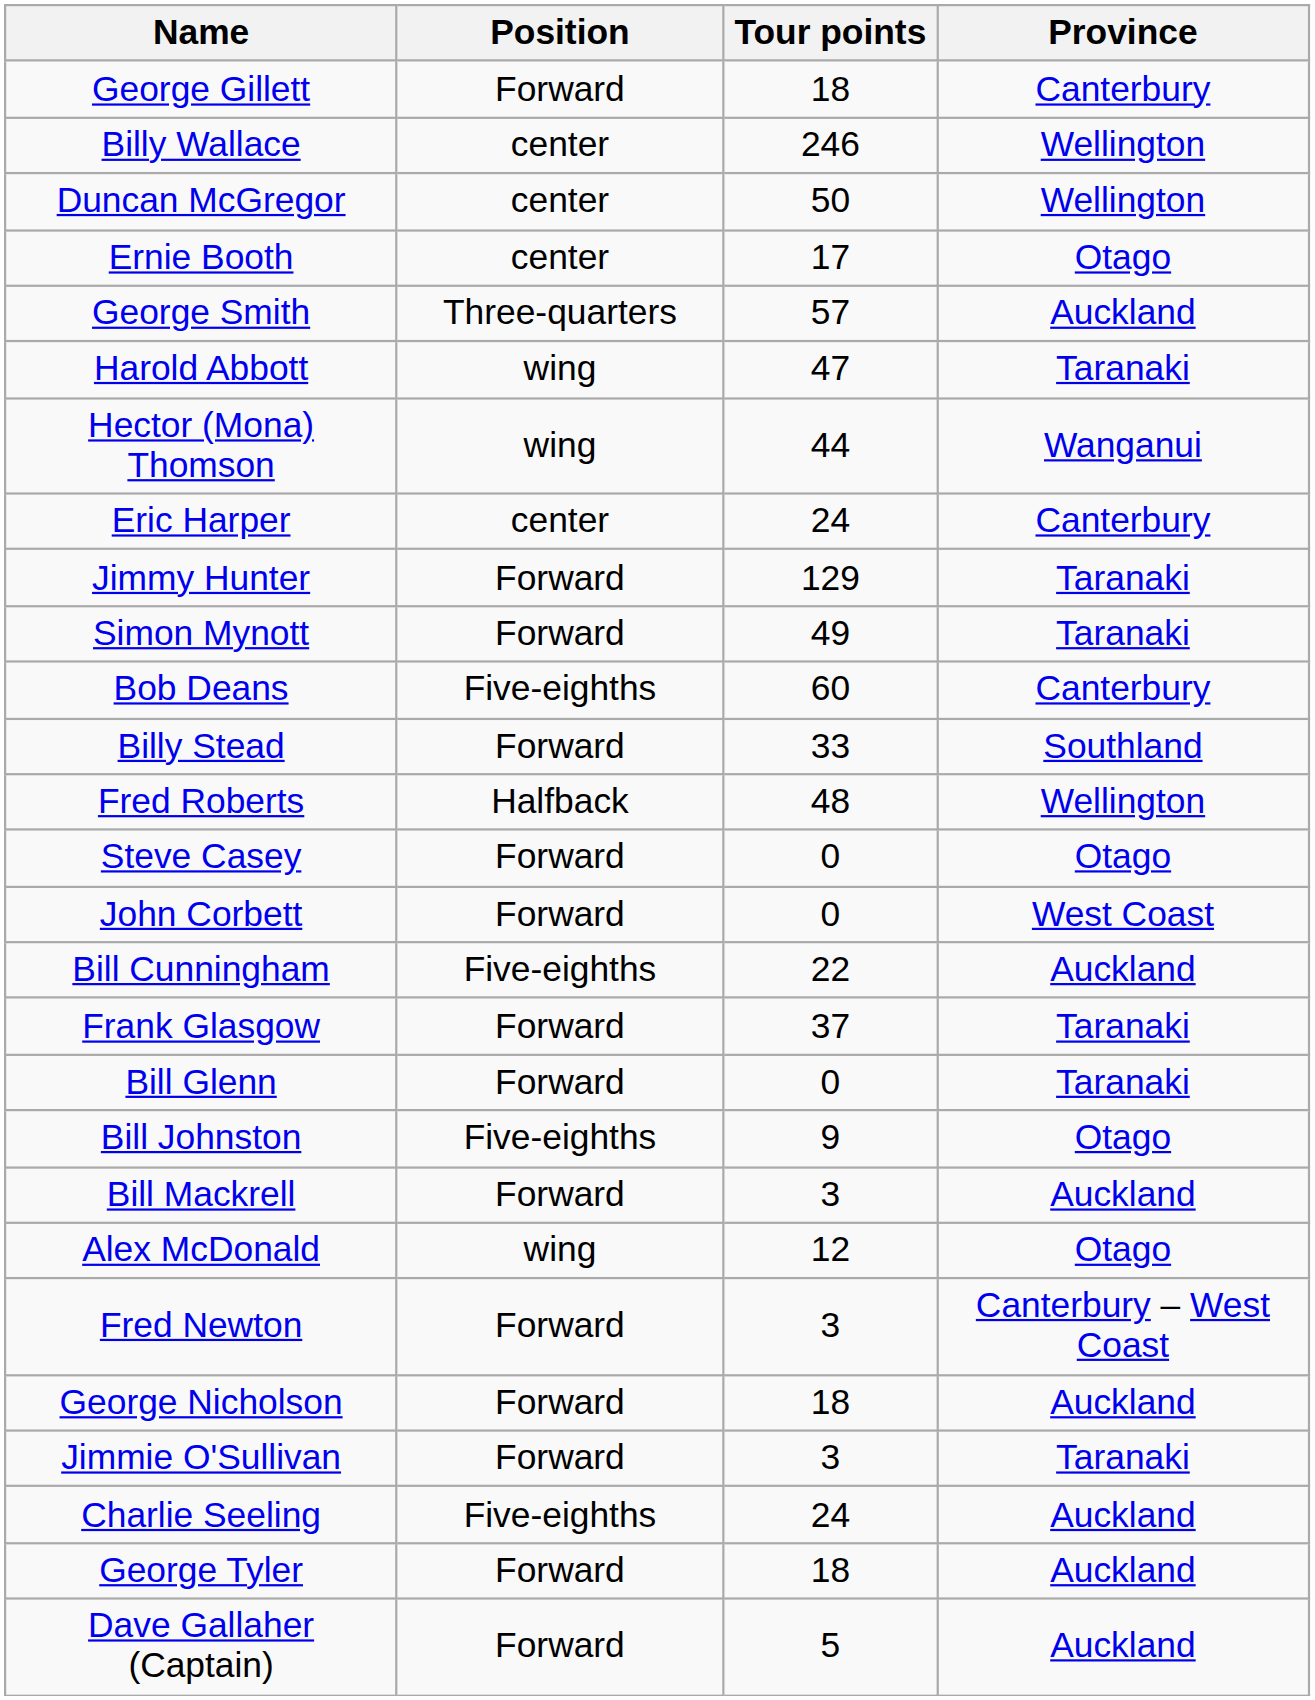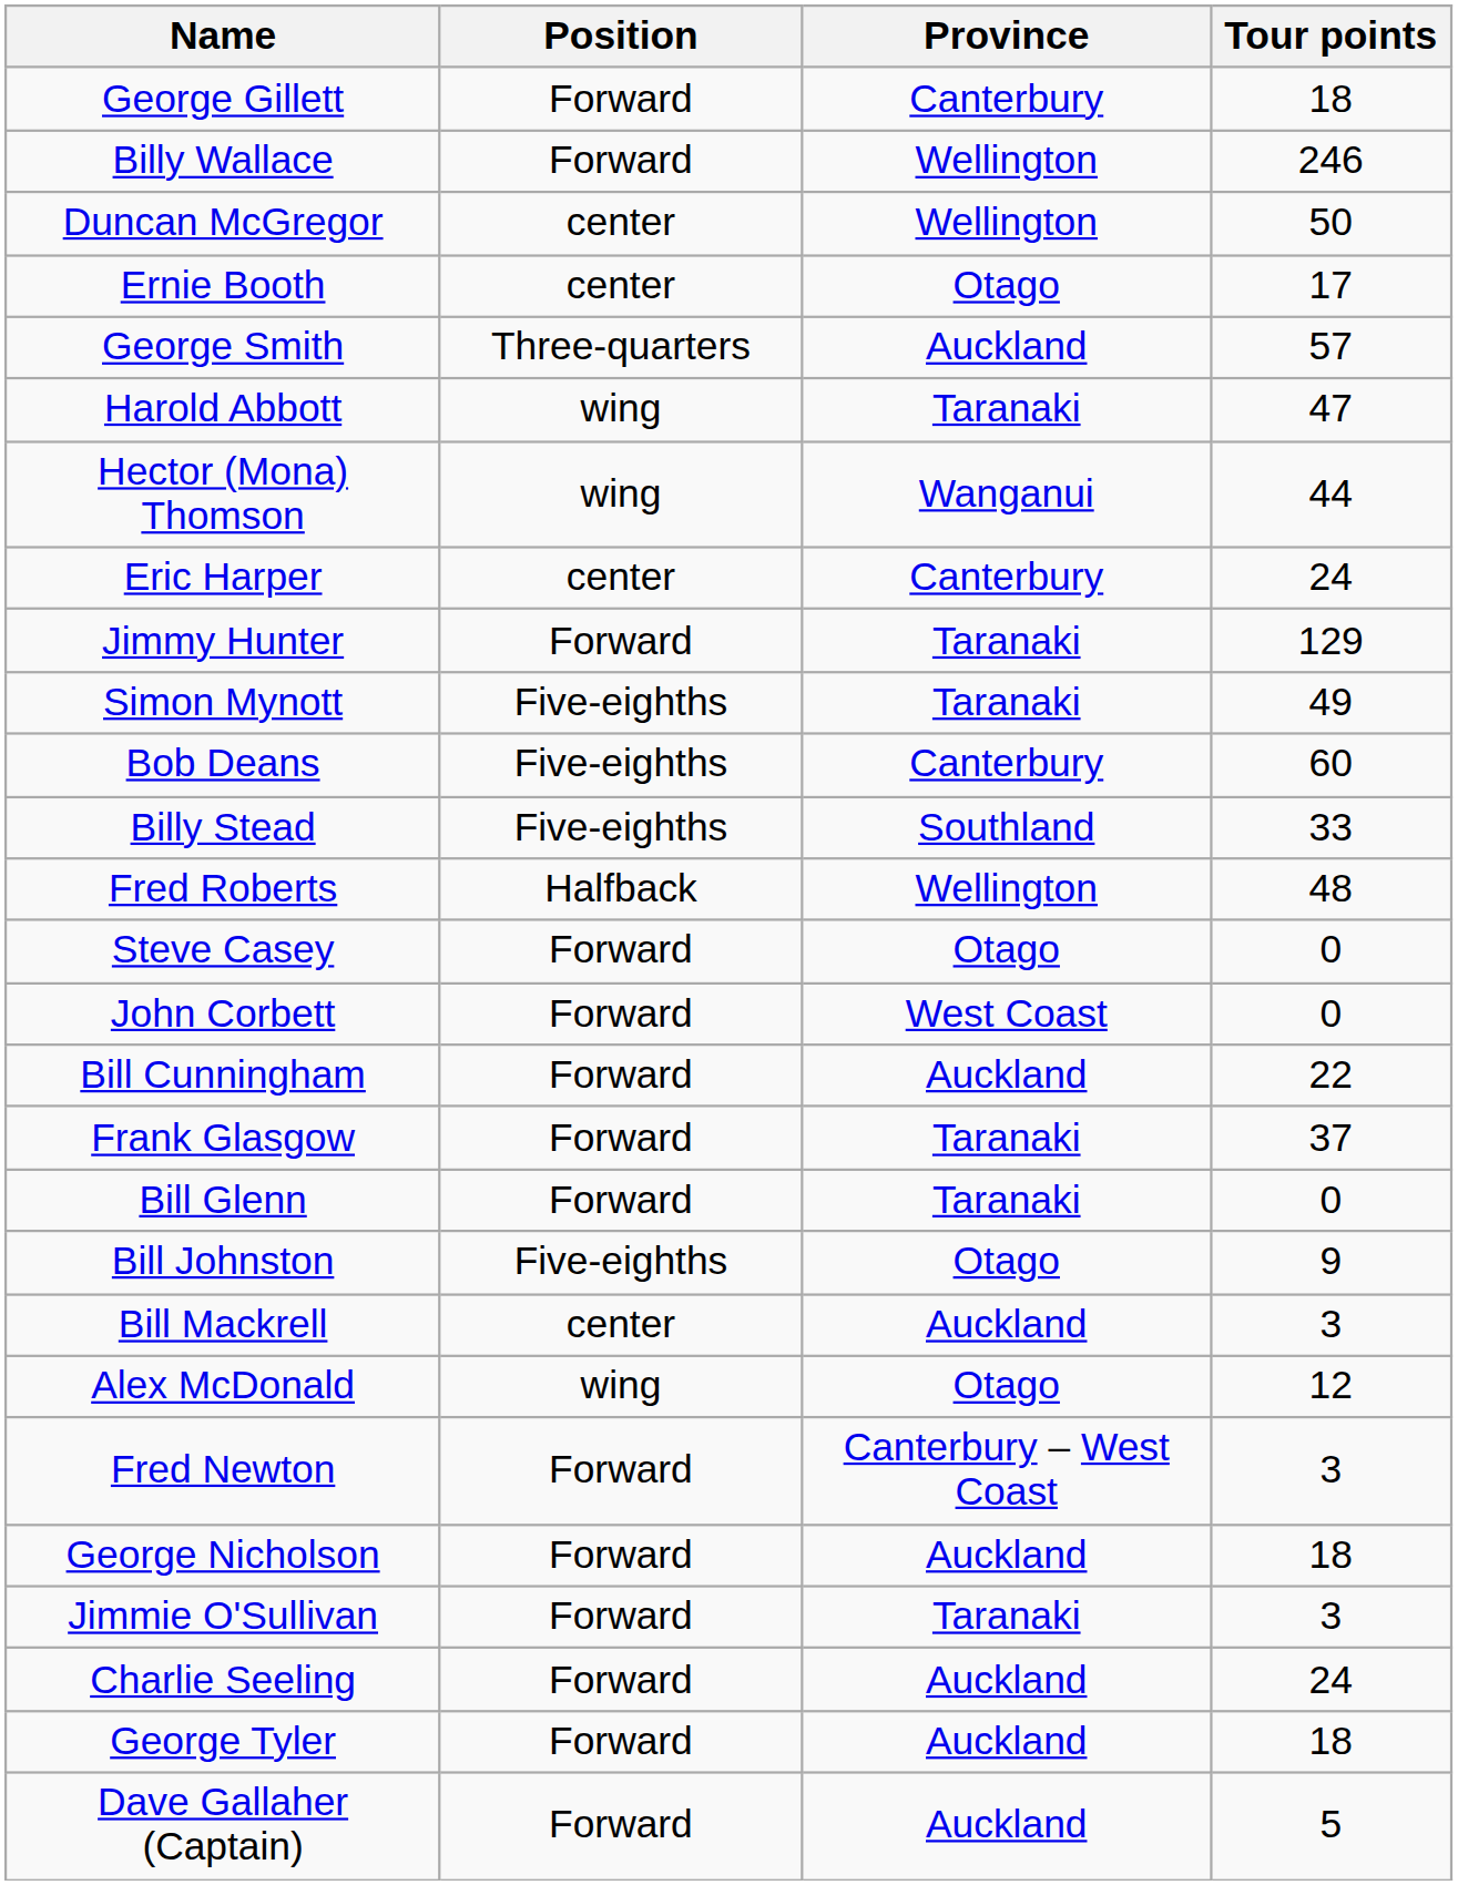columns swapped: Province <-> Tour points
Billy Wallace | Position: center -> Forward
Simon Mynott | Position: Forward -> Five-eighths
Billy Stead | Position: Forward -> Five-eighths
Bill Cunningham | Position: Five-eighths -> Forward
Bill Mackrell | Position: Forward -> center
Charlie Seeling | Position: Five-eighths -> Forward
